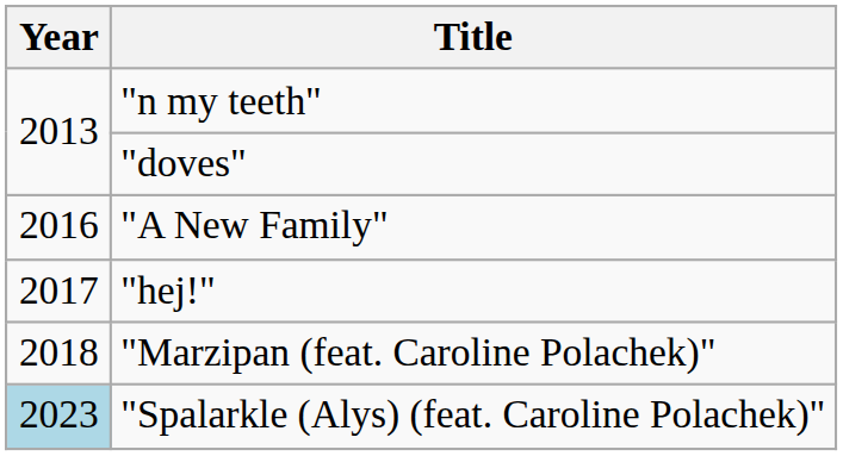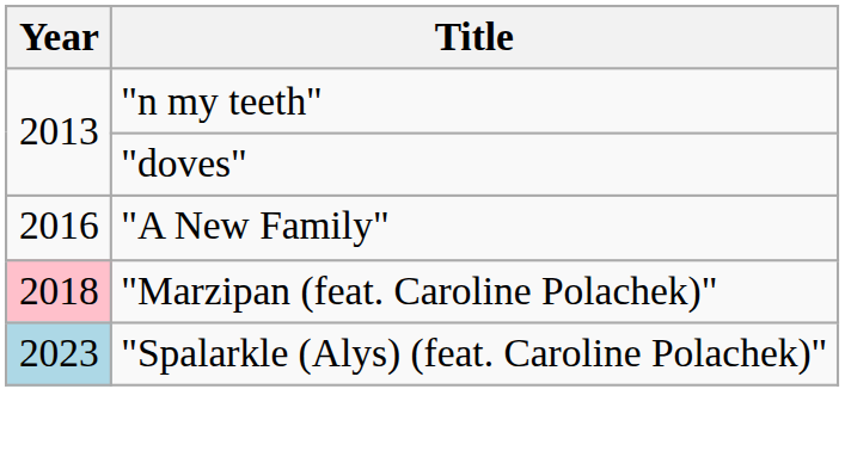- row: 2017 | "hej!"
"Marzipan (feat. Caroline Polachek)" | Year: no background -> pink background
